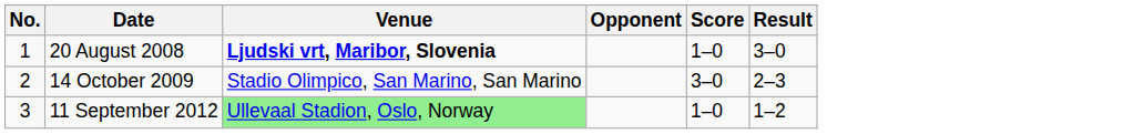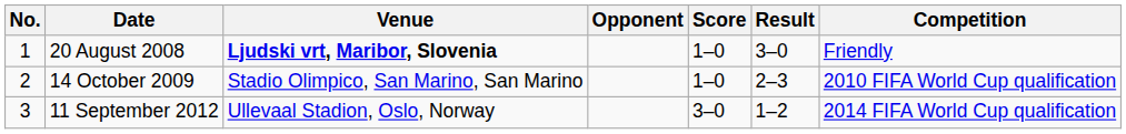+ column: Competition | Friendly | 2010 FIFA World Cup qualification | 2014 FIFA World Cup qualification
14 October 2009 | Score: 3–0 -> 1–0
11 September 2012 | Venue: lightgreen background -> no background
11 September 2012 | Score: 1–0 -> 3–0
